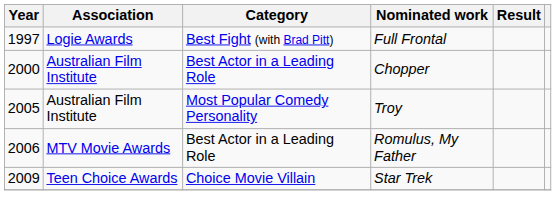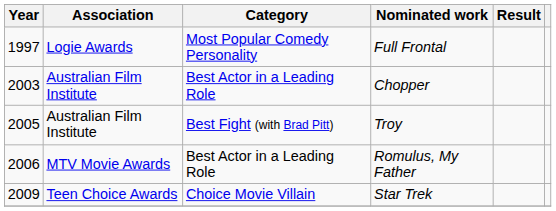Full Frontal | Category: Best Fight (with Brad Pitt) -> Most Popular Comedy Personality
Chopper | Year: 2000 -> 2003
Troy | Category: Most Popular Comedy Personality -> Best Fight (with Brad Pitt)
